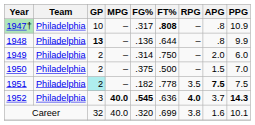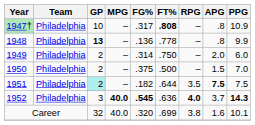1948 | FT%: .644 -> .778
1951 | FT%: .778 -> .644
